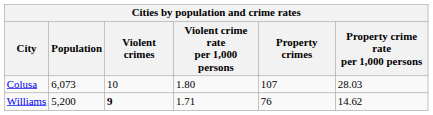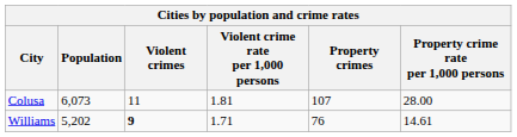Colusa | Violent crimes: 10 -> 11
Colusa | Violent crime rate per 1,000 persons: 1.80 -> 1.81
Colusa | Property crime rate per 1,000 persons: 28.03 -> 28.00
Williams | Population: 5,200 -> 5,202
Williams | Property crime rate per 1,000 persons: 14.62 -> 14.61
